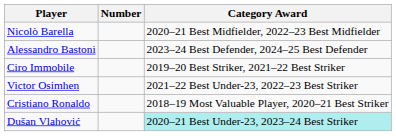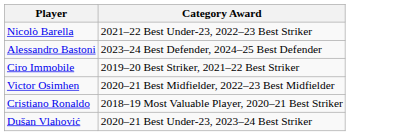- column: Number
Nicolò Barella | Category Award: 2020–21 Best Midfielder, 2022–23 Best Midfielder -> 2021–22 Best Under-23, 2022–23 Best Striker
Victor Osimhen | Category Award: 2021–22 Best Under-23, 2022–23 Best Striker -> 2020–21 Best Midfielder, 2022–23 Best Midfielder
Dušan Vlahović | Category Award: paleturquoise background -> no background
